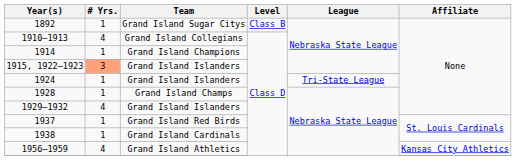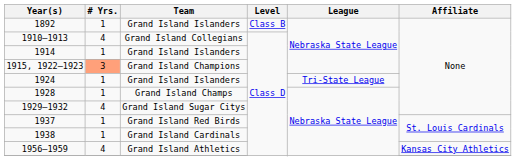1892 | Team: Grand Island Sugar Citys -> Grand Island Islanders
1914 | Team: Grand Island Champions -> Grand Island Islanders
1915, 1922–1923 | Team: Grand Island Islanders -> Grand Island Champions
1929–1932 | Team: Grand Island Islanders -> Grand Island Sugar Citys
